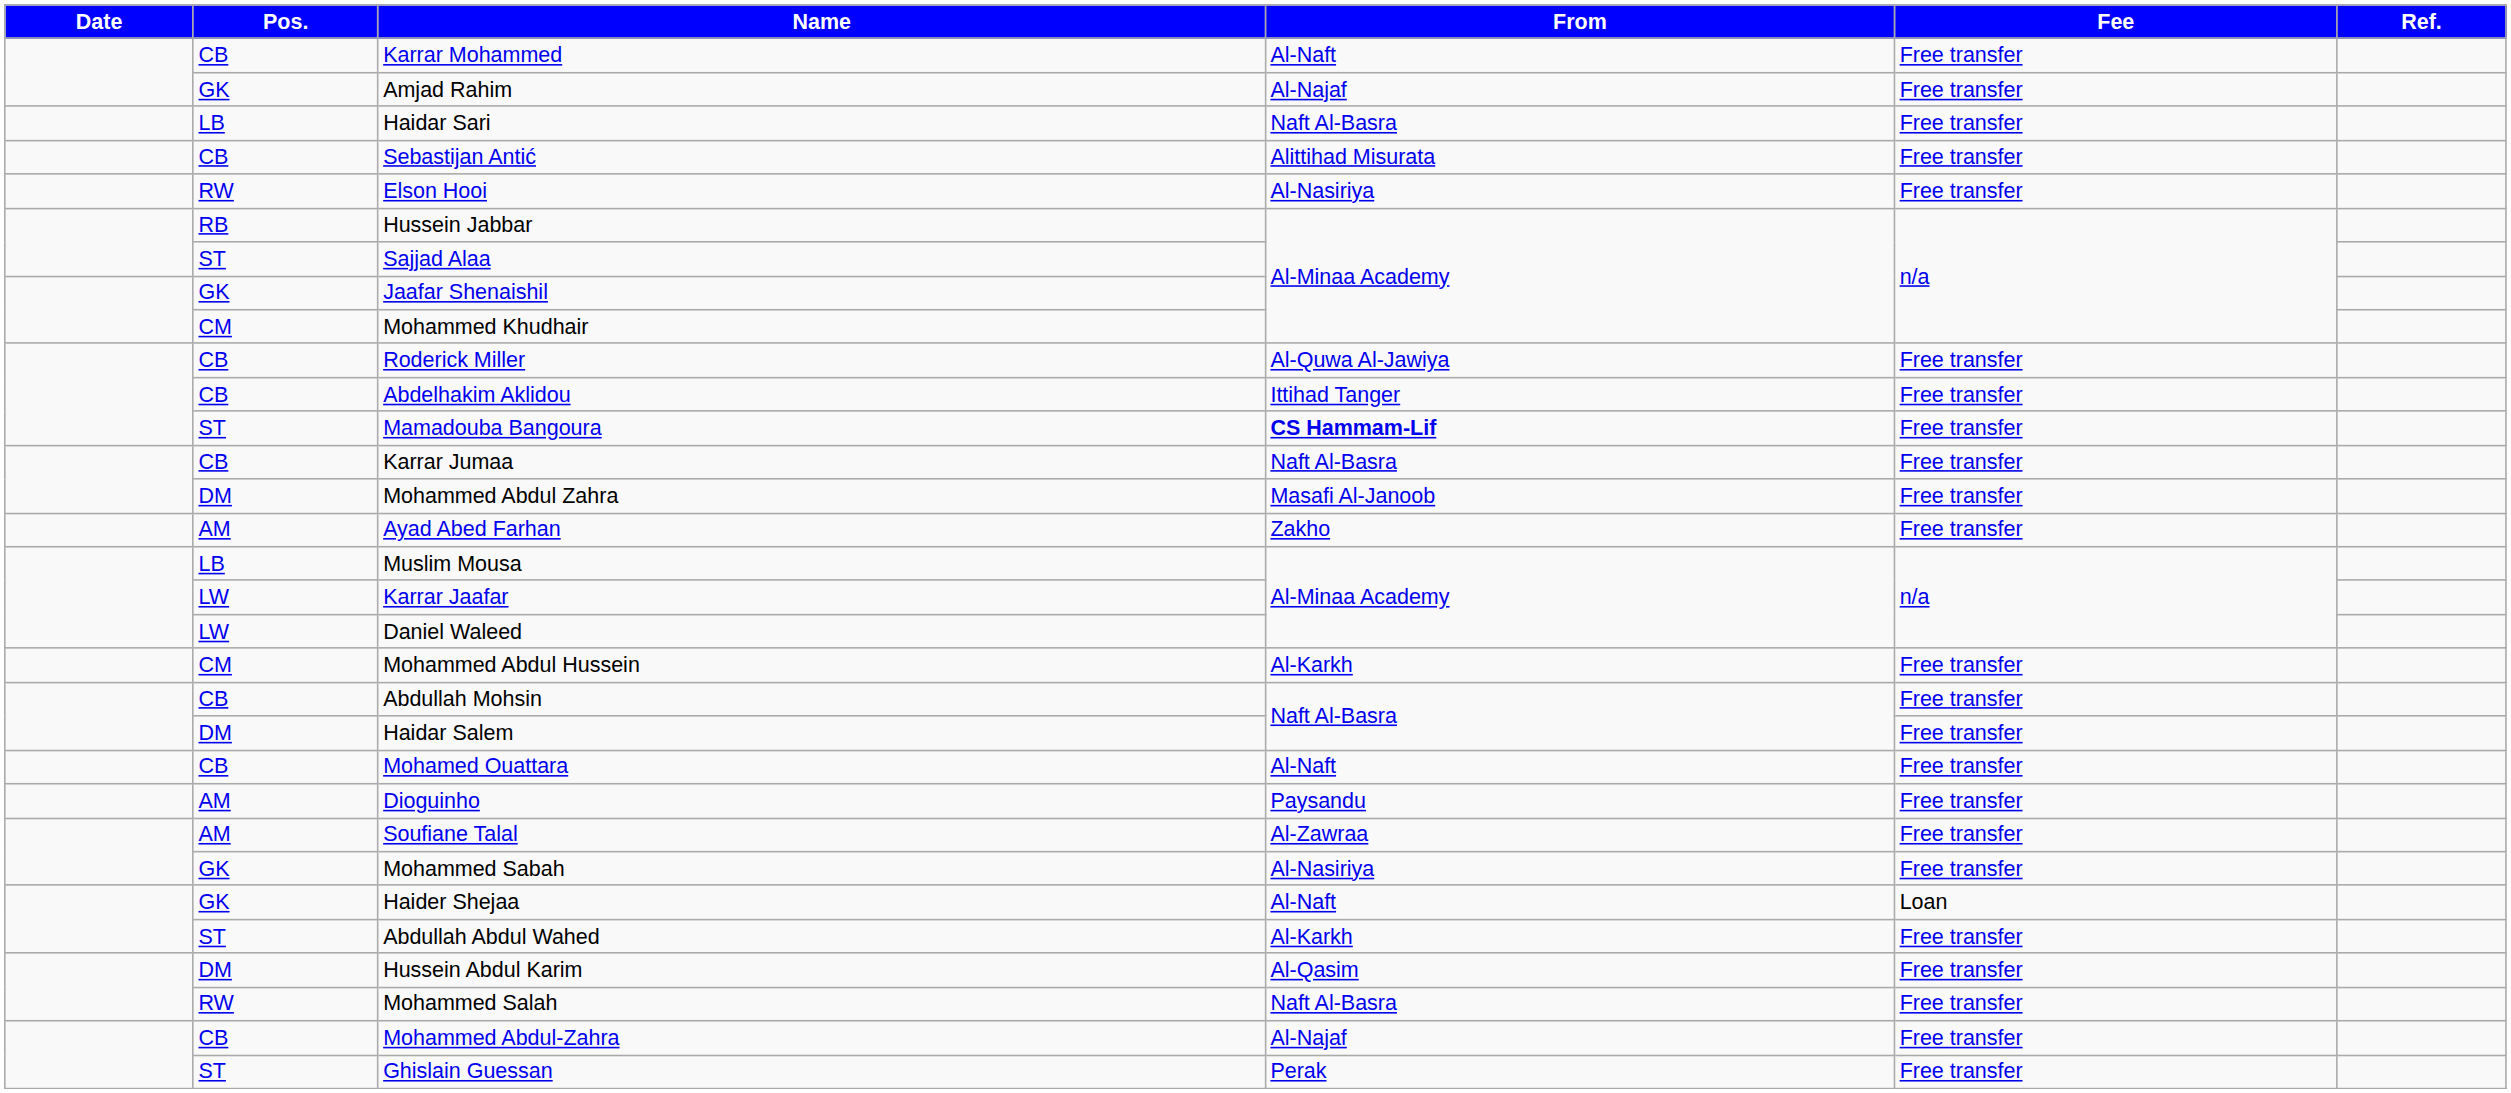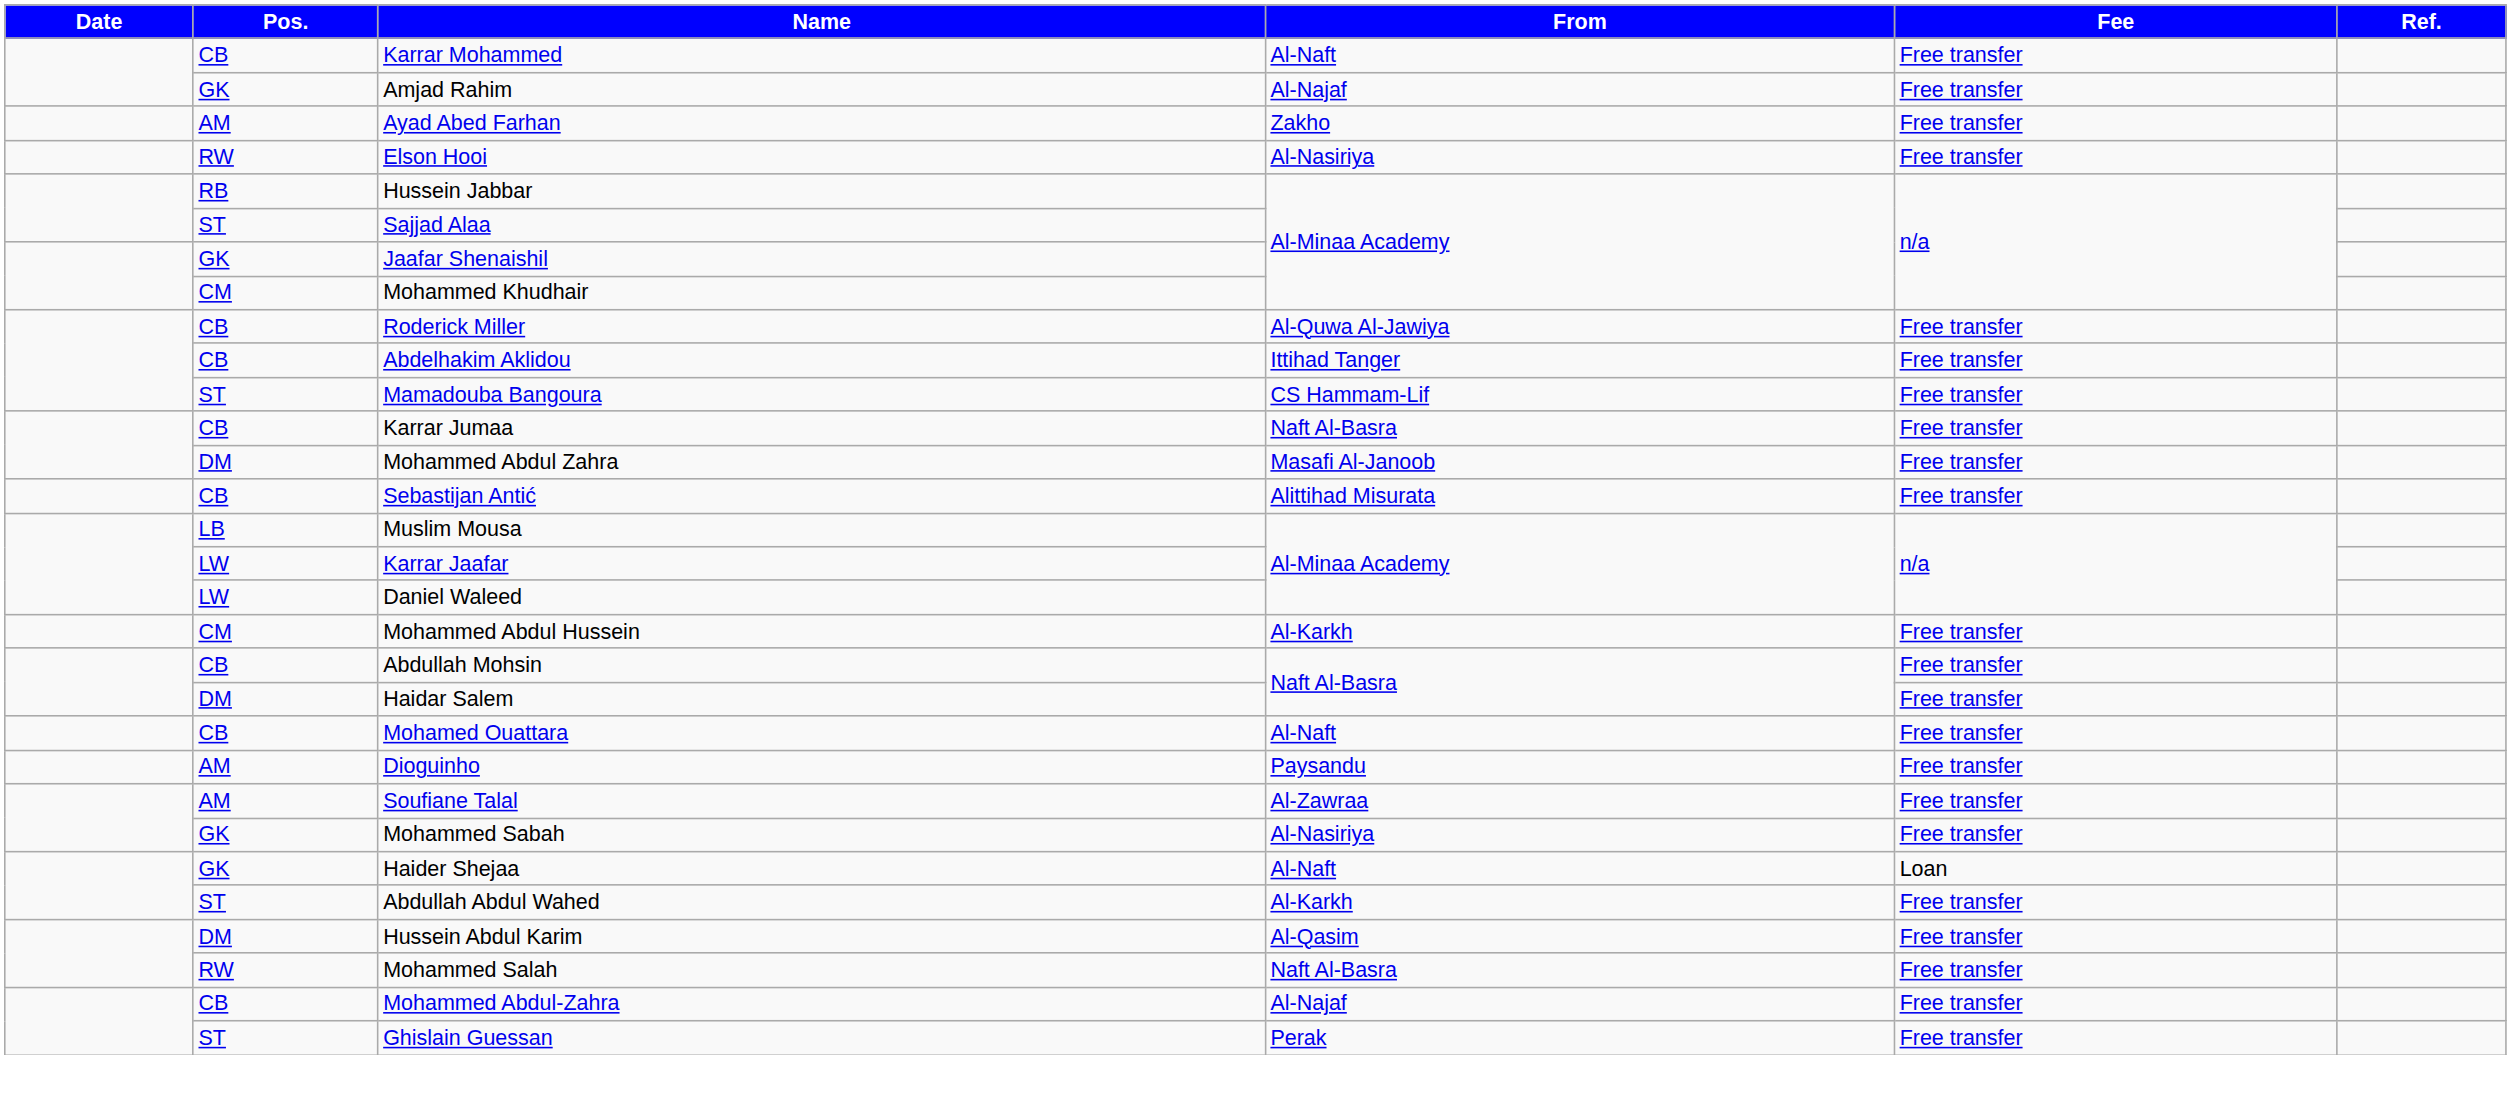- row: LB | Haidar Sari | Naft Al-Basra | Free transfer
rows swapped: Sebastijan Antić <-> Ayad Abed Farhan
Mamadouba Bangoura | From: bold -> normal
